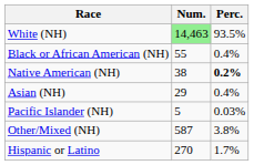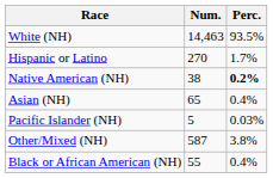White (NH) | Num.: lightgreen background -> no background
rows swapped: Black or African American (NH) <-> Hispanic or Latino
Asian (NH) | Num.: 29 -> 65
